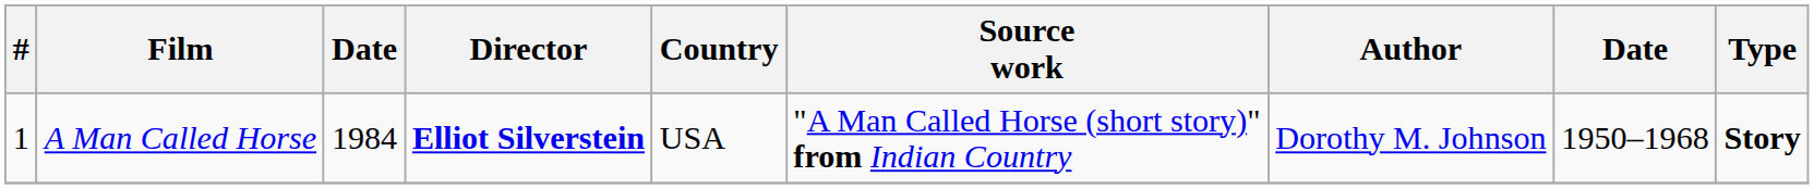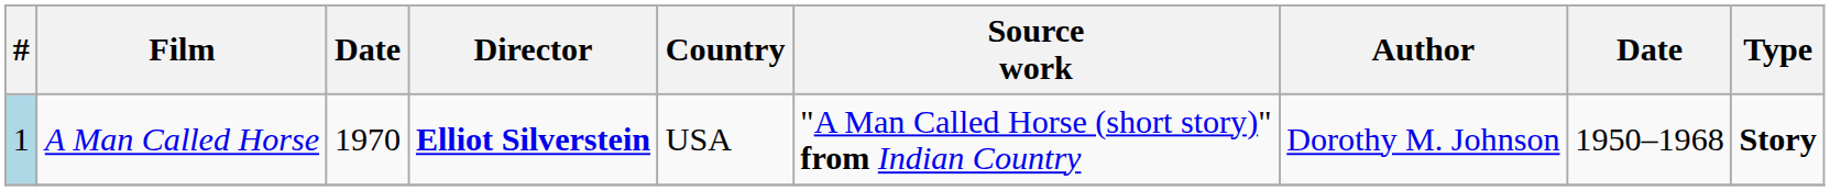A Man Called Horse | #: no background -> lightblue background
A Man Called Horse | column 3: 1984 -> 1970
